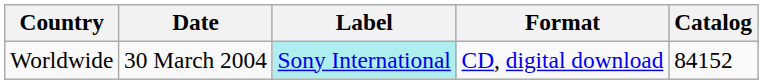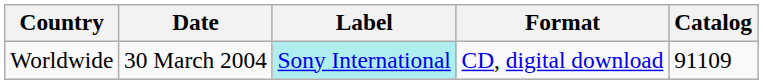Worldwide | Catalog: 84152 -> 91109
